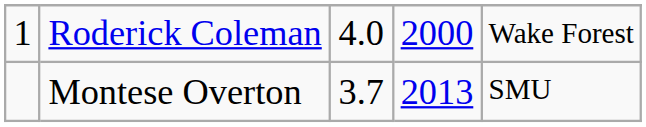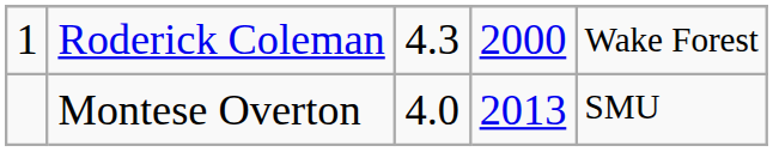Roderick Coleman | column 3: 4.0 -> 4.3
Montese Overton | column 3: 3.7 -> 4.0
